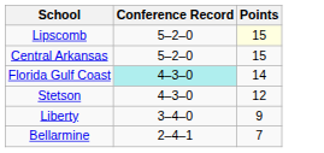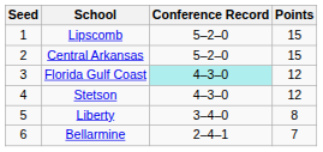+ column: Seed | 1 | 2 | 3 | 4 | 5 | 6
Lipscomb | Points: lightyellow background -> no background
Florida Gulf Coast | Points: 14 -> 12
Liberty | Points: 9 -> 8
